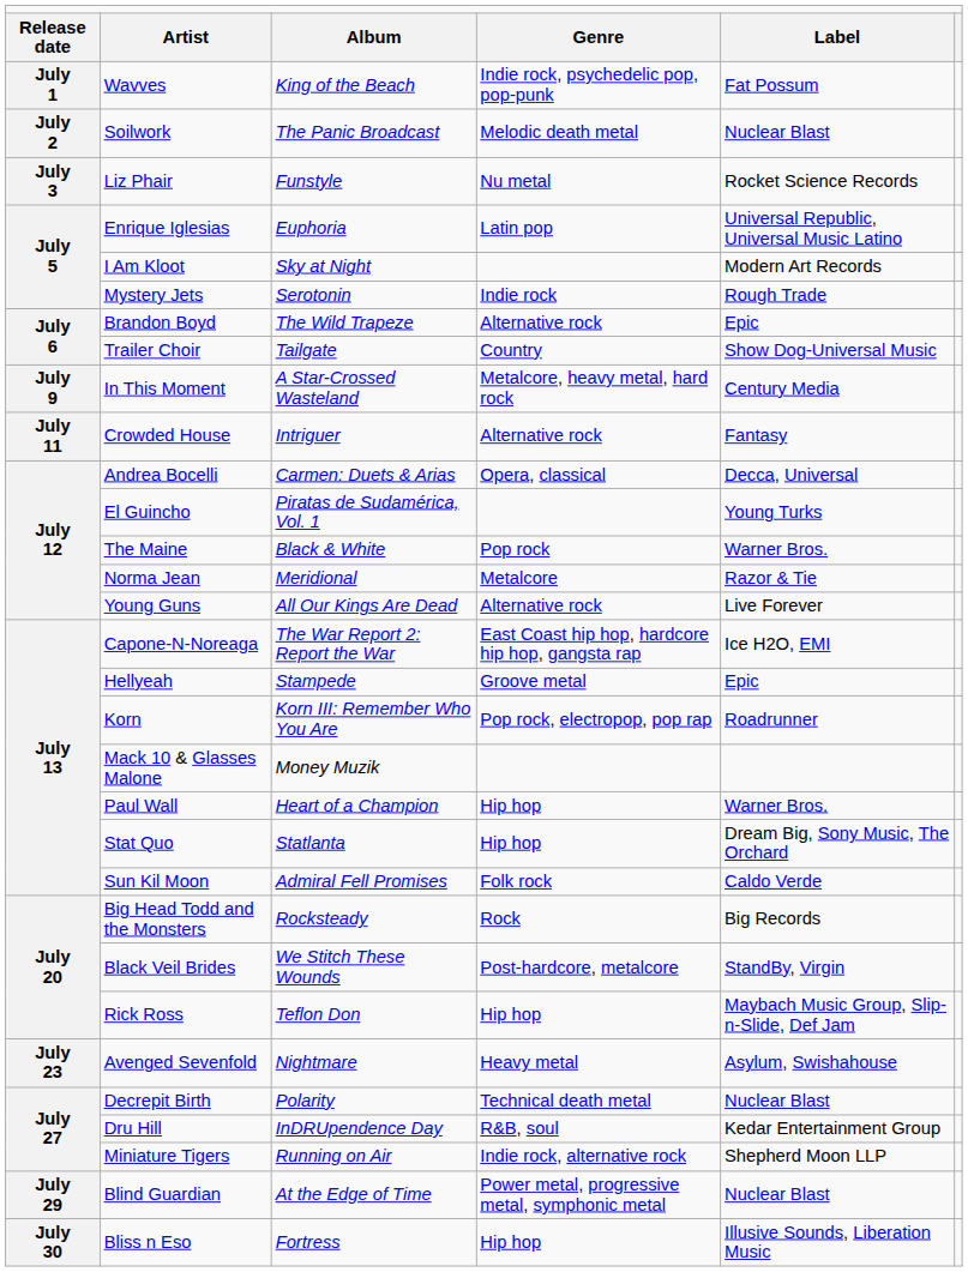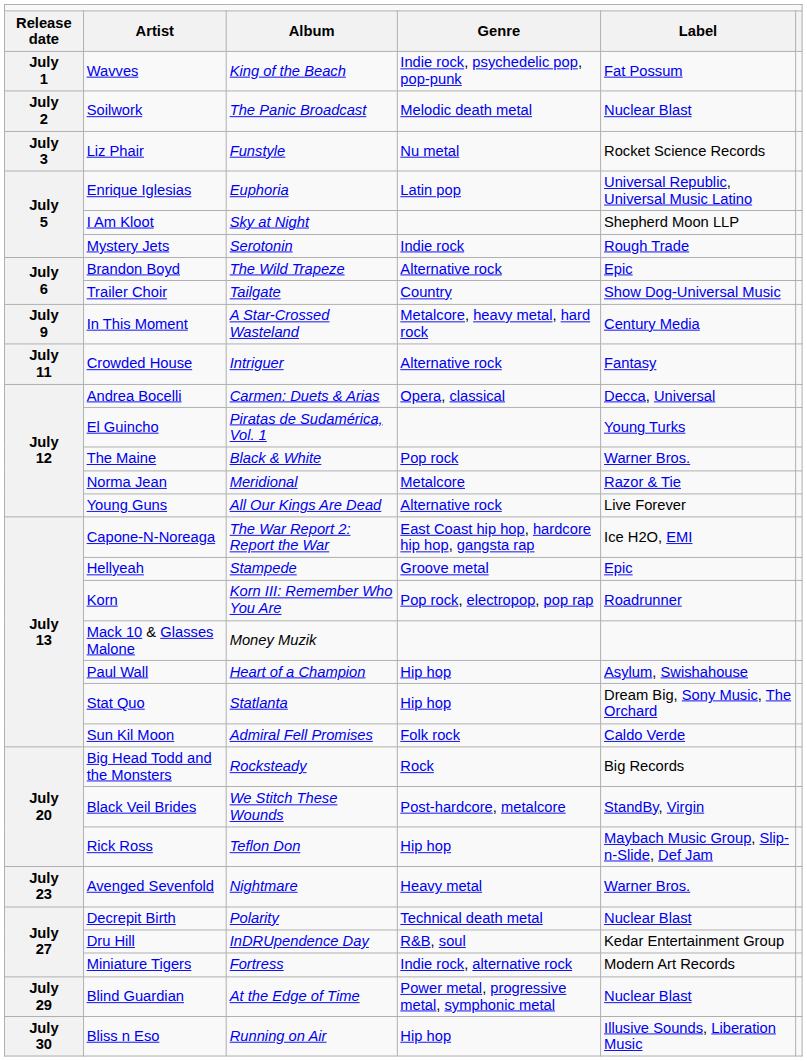I Am Kloot | column 5: Modern Art Records -> Shepherd Moon LLP
Paul Wall | column 5: Warner Bros. -> Asylum, Swishahouse
Avenged Sevenfold | column 5: Asylum, Swishahouse -> Warner Bros.
Miniature Tigers | column 3: Running on Air -> Fortress
Miniature Tigers | column 5: Shepherd Moon LLP -> Modern Art Records
Bliss n Eso | column 3: Fortress -> Running on Air
